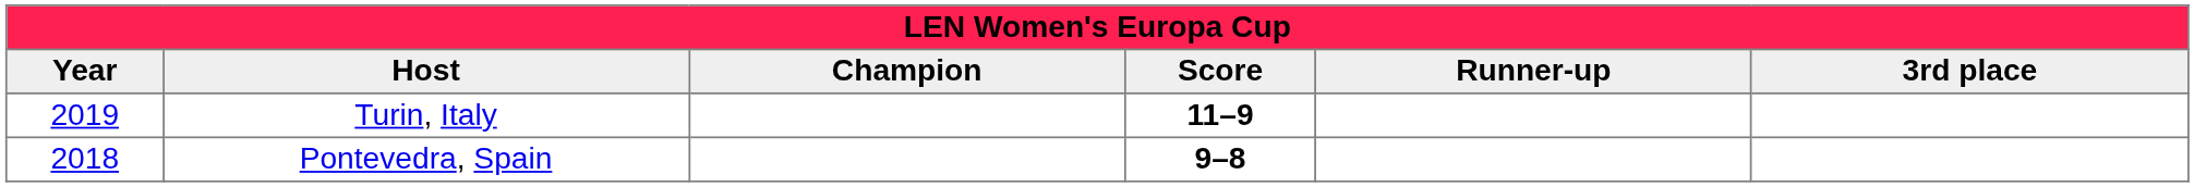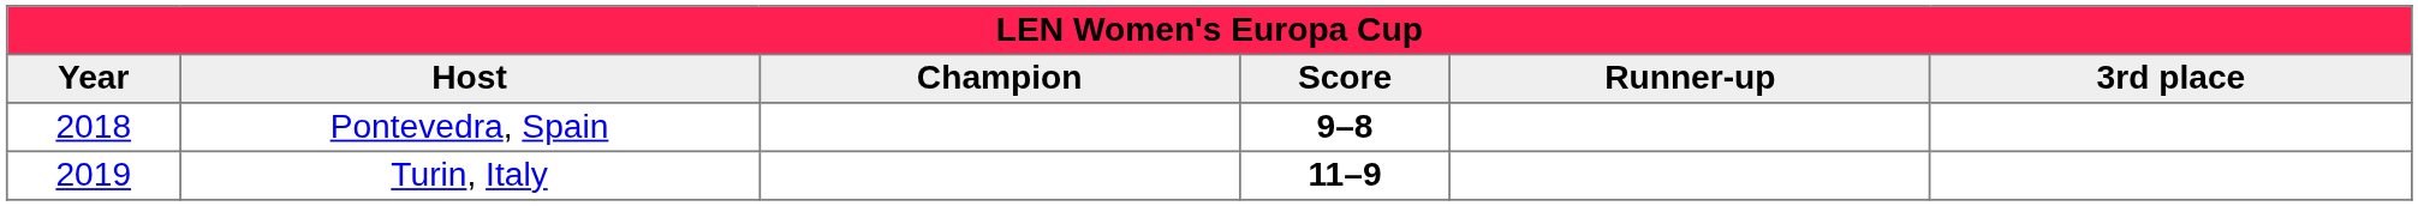rows swapped: Pontevedra, Spain <-> Turin, Italy
